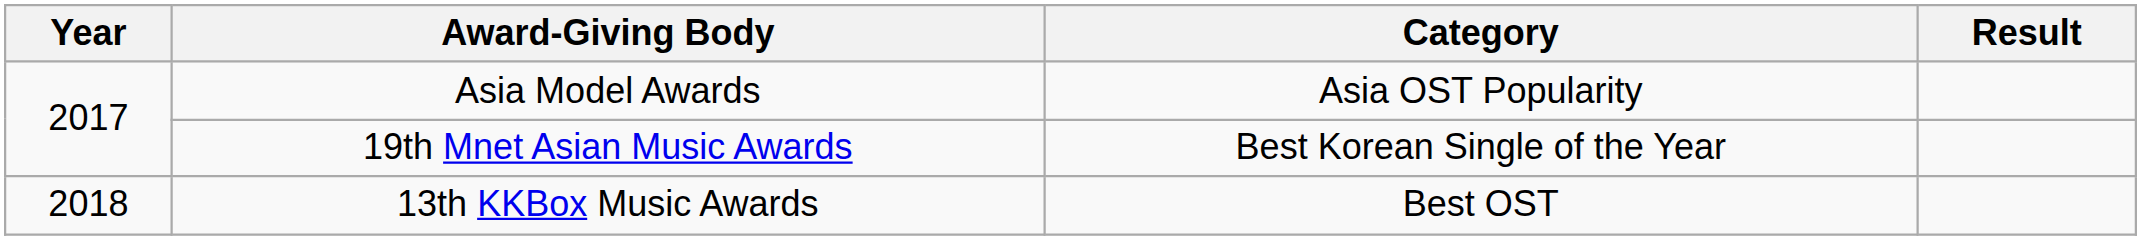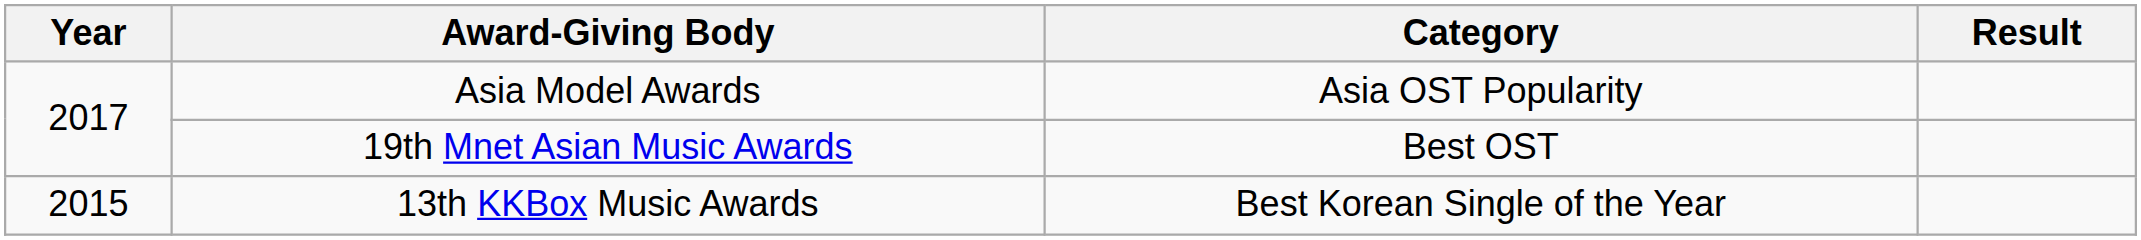19th Mnet Asian Music Awards | Category: Best Korean Single of the Year -> Best OST
13th KKBox Music Awards | Year: 2018 -> 2015
13th KKBox Music Awards | Category: Best OST -> Best Korean Single of the Year
